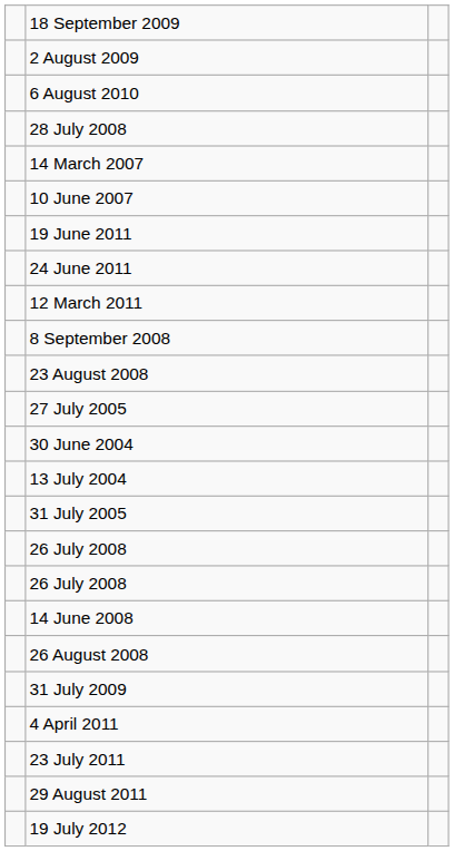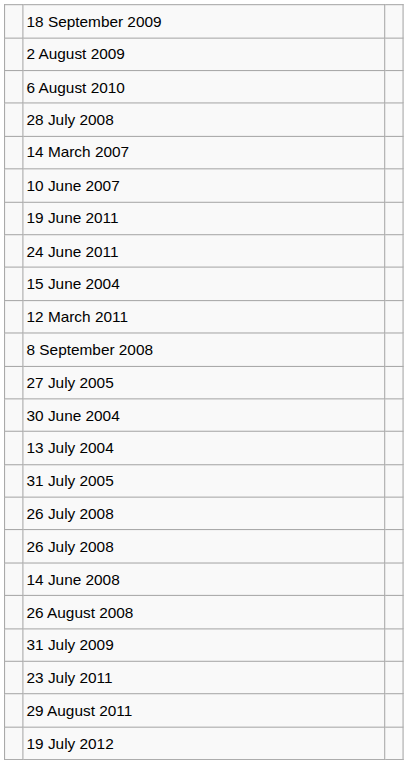+ row: 15 June 2004
- row: 23 August 2008
- row: 4 April 2011
